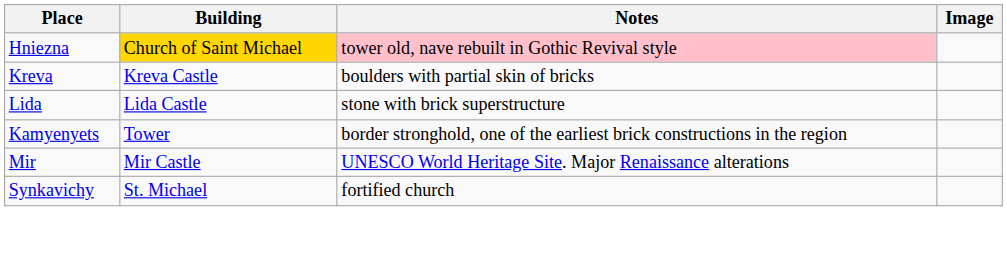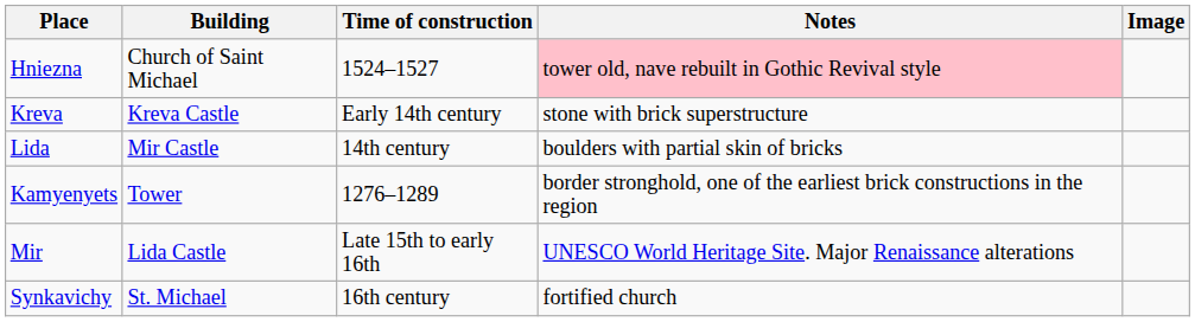+ column: Time of construction | 1524–1527 | Early 14th century | 14th century | 1276–1289 | Late 15th to early 16th | 16th century
Hniezna | Building: gold background -> no background
Kreva | Notes: boulders with partial skin of bricks -> stone with brick superstructure
Lida | Building: Lida Castle -> Mir Castle
Lida | Notes: stone with brick superstructure -> boulders with partial skin of bricks
Mir | Building: Mir Castle -> Lida Castle
